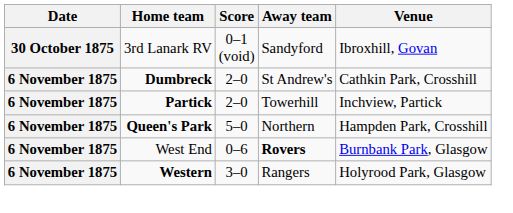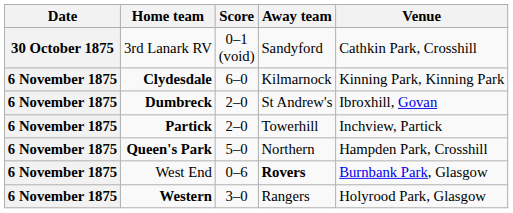3rd Lanark RV | Venue: Ibroxhill, Govan -> Cathkin Park, Crosshill
+ row: 6 November 1875 | Clydesdale | 6–0 | Kilmarnock | Kinning Park, Kinning Park
Dumbreck | Venue: Cathkin Park, Crosshill -> Ibroxhill, Govan
